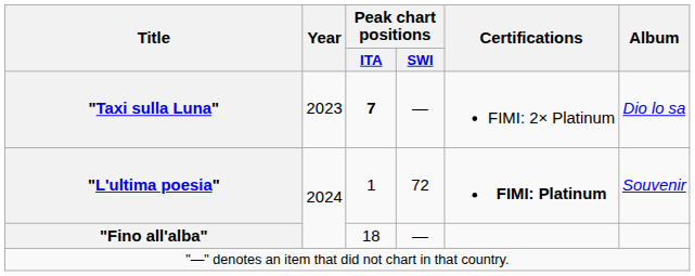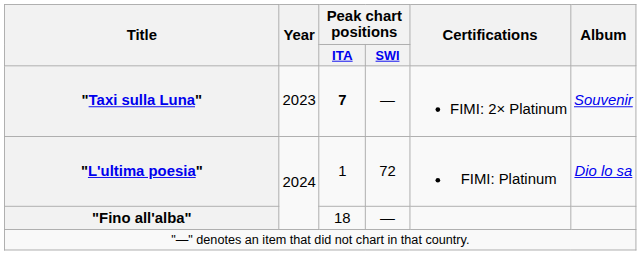"Taxi sulla Luna" | Album: Dio lo sa -> Souvenir
"L'ultima poesia" | Certifications: bold -> normal
"L'ultima poesia" | Album: Souvenir -> Dio lo sa
